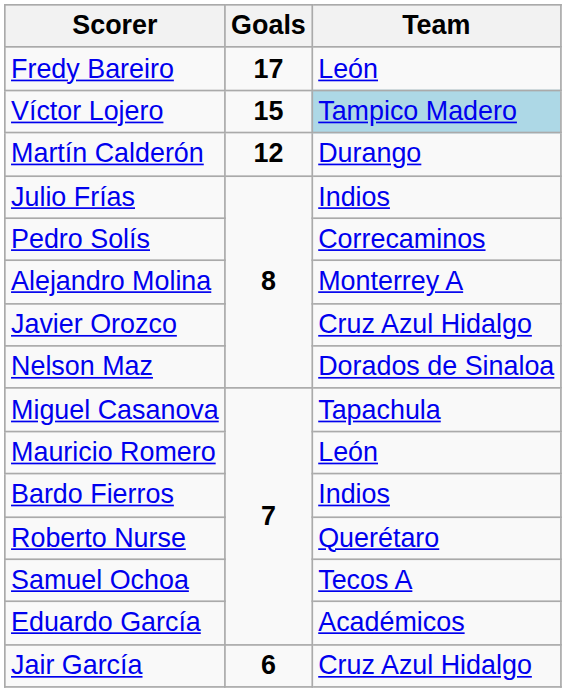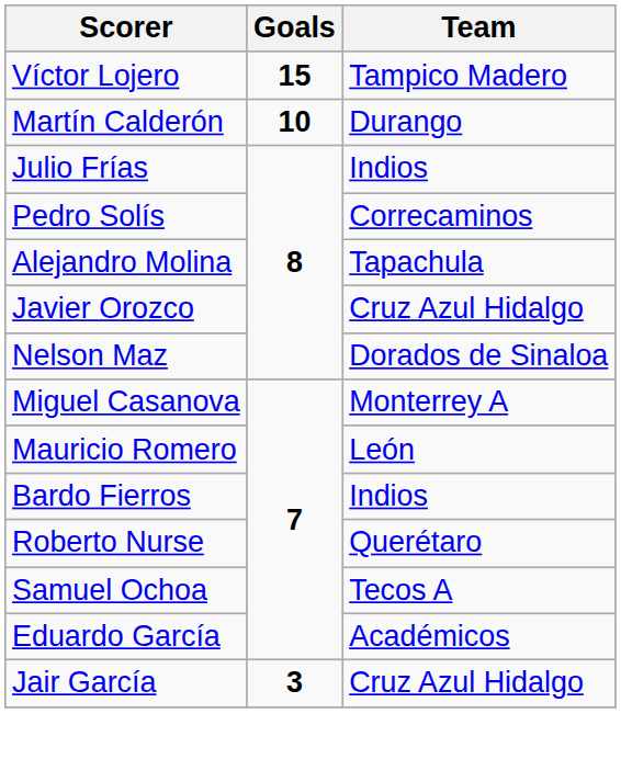- row: Fredy Bareiro | 17 | León
Víctor Lojero | Team: lightblue background -> no background
Martín Calderón | Goals: 12 -> 10
Alejandro Molina | Team: Monterrey A -> Tapachula
Miguel Casanova | Team: Tapachula -> Monterrey A
Jair García | Goals: 6 -> 3
